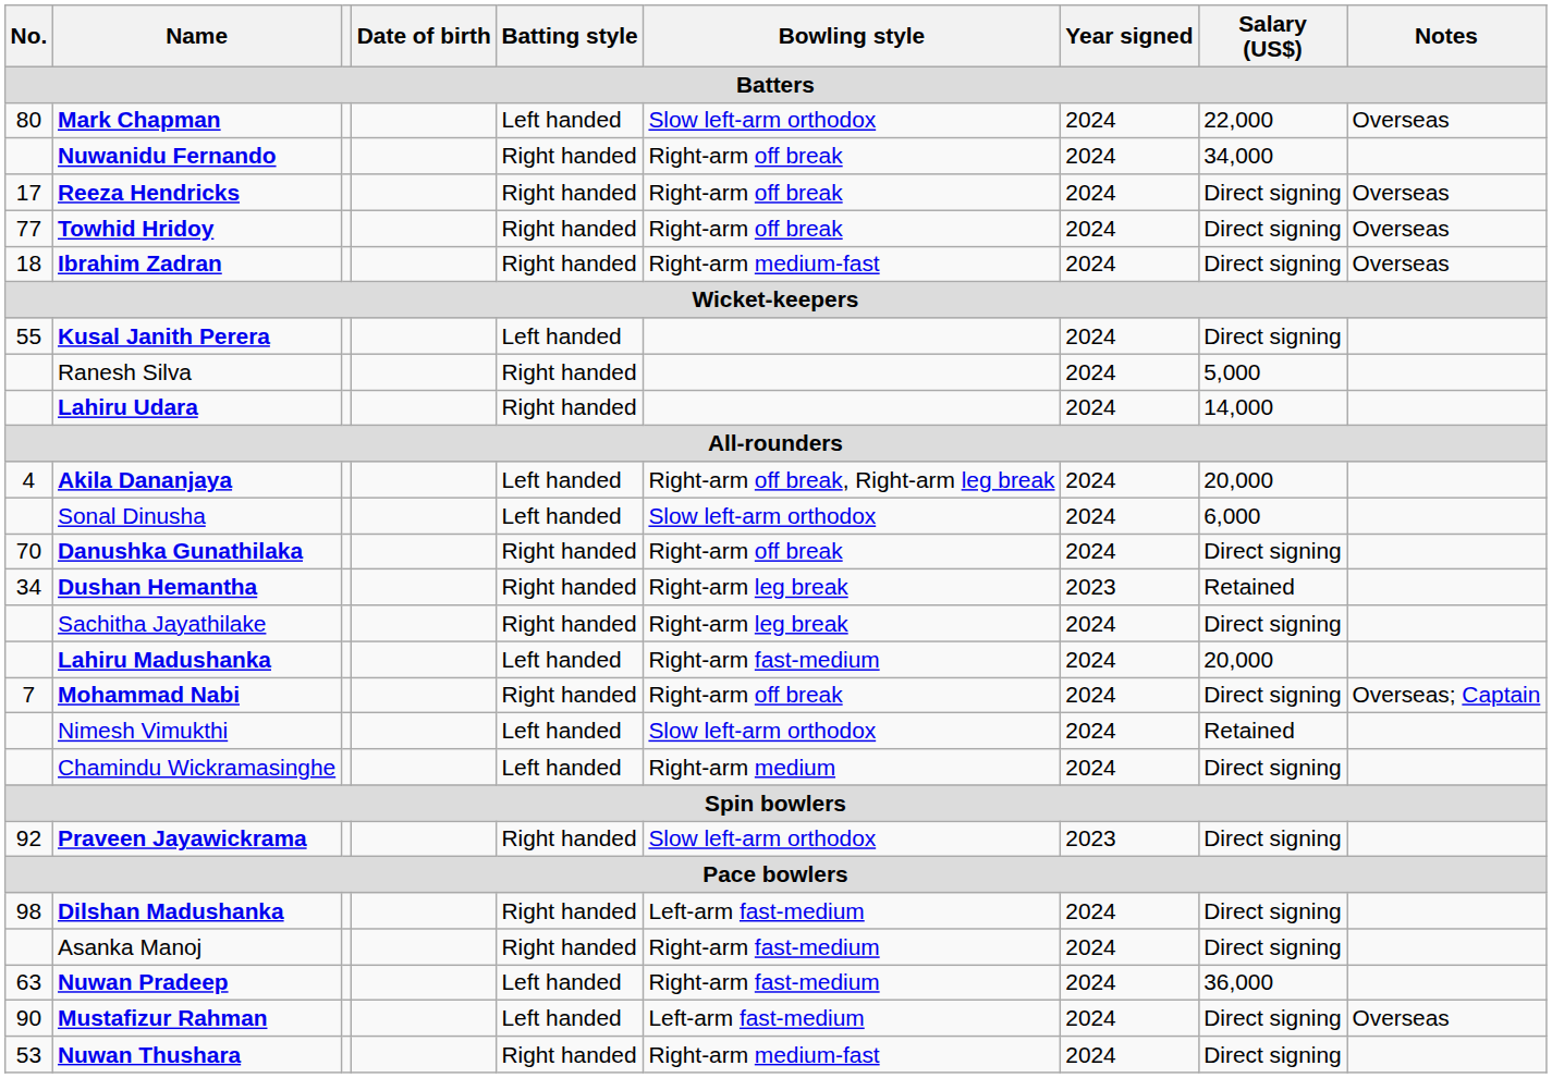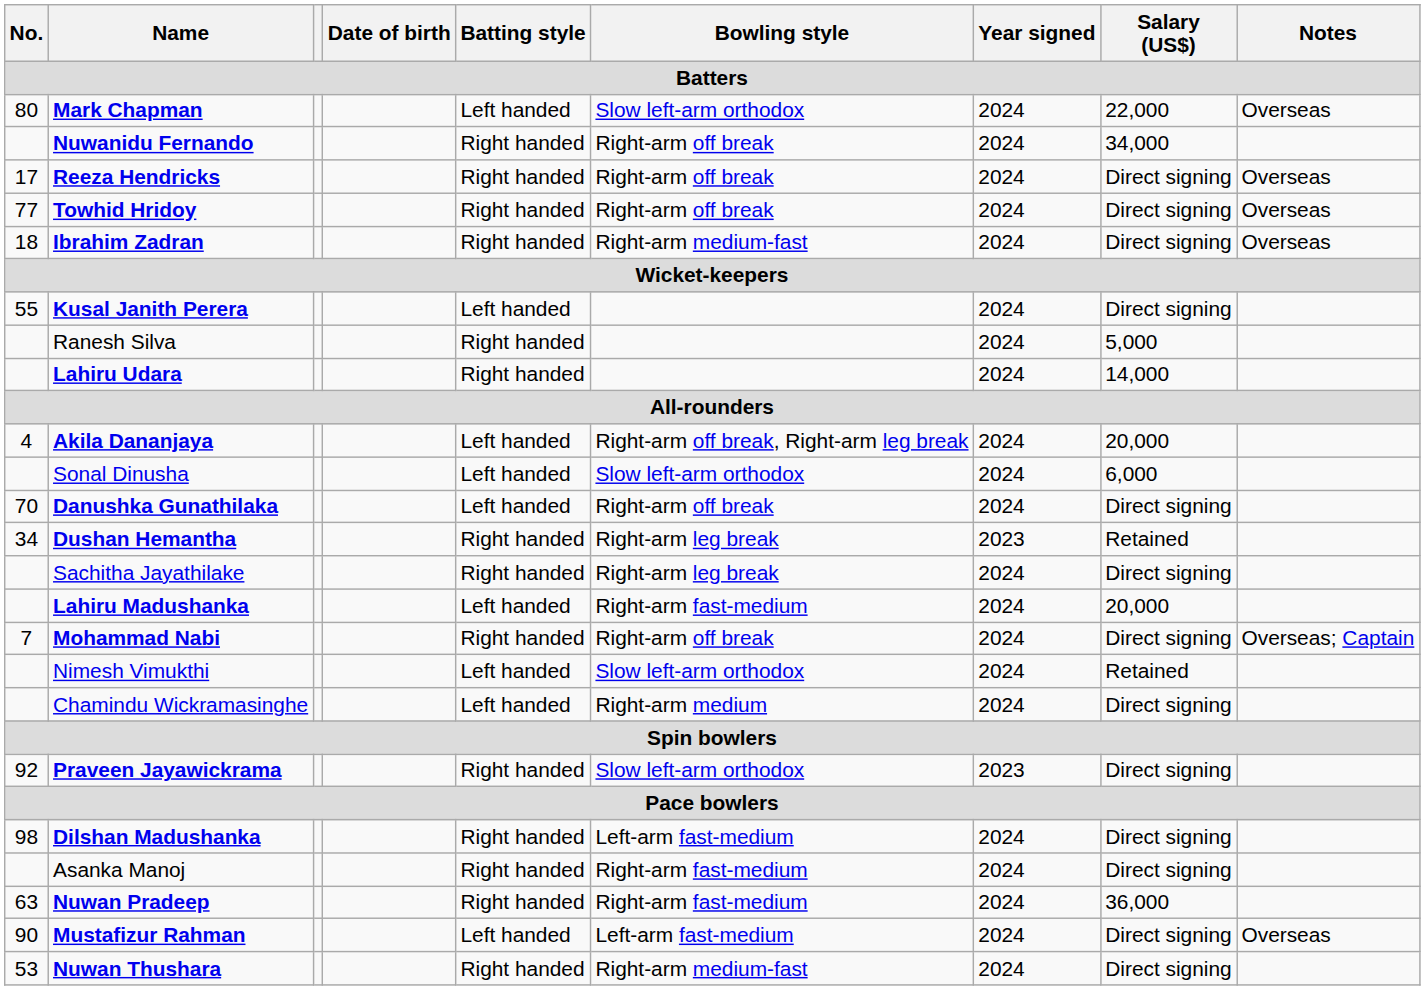Danushka Gunathilaka | Batting style: Right handed -> Left handed
Nuwan Pradeep | Batting style: Left handed -> Right handed
